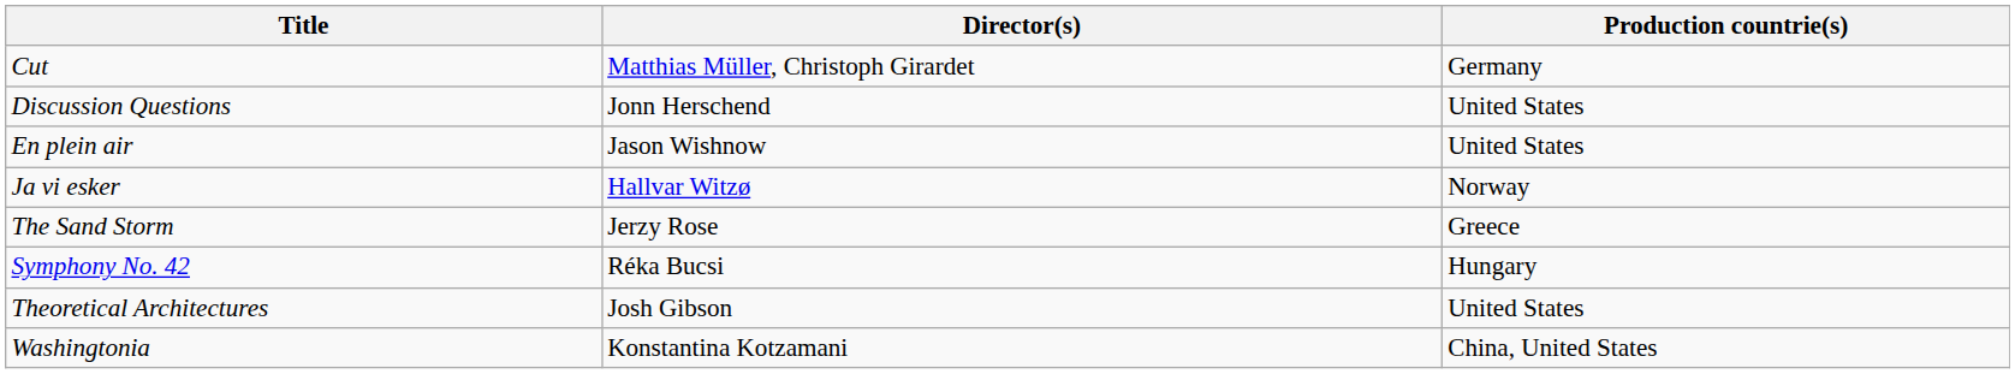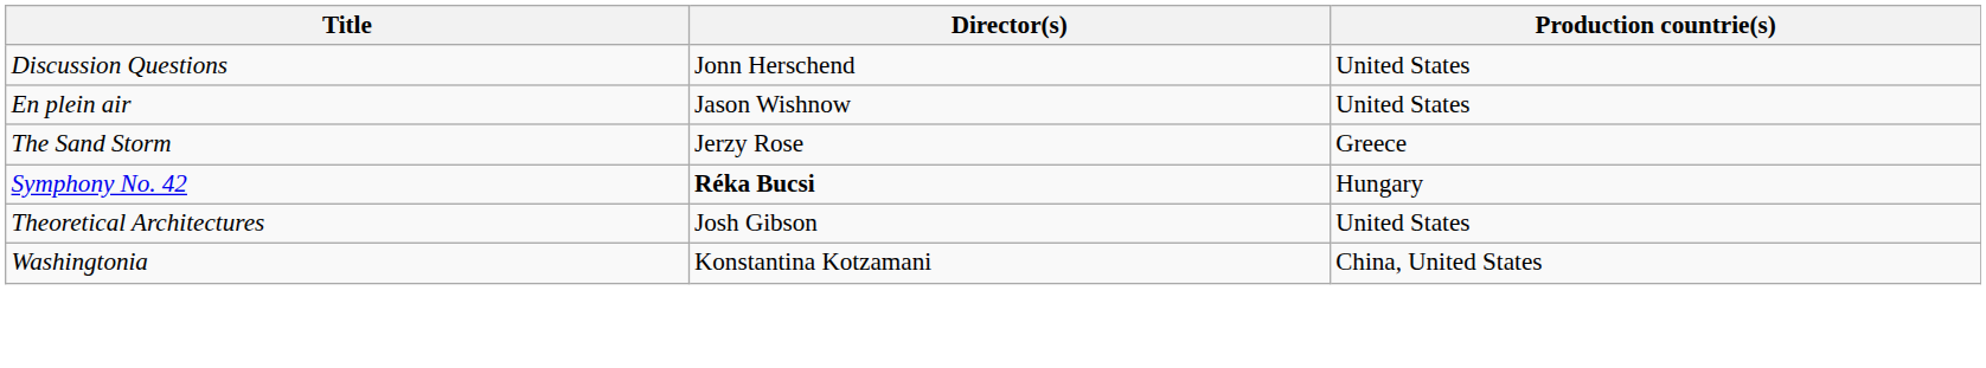- row: Cut | Matthias Müller, Christoph Girardet | Germany
- row: Ja vi esker | Hallvar Witzø | Norway
Symphony No. 42 | Director(s): normal -> bold
